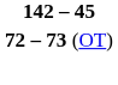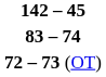+ row: 83 – 74
